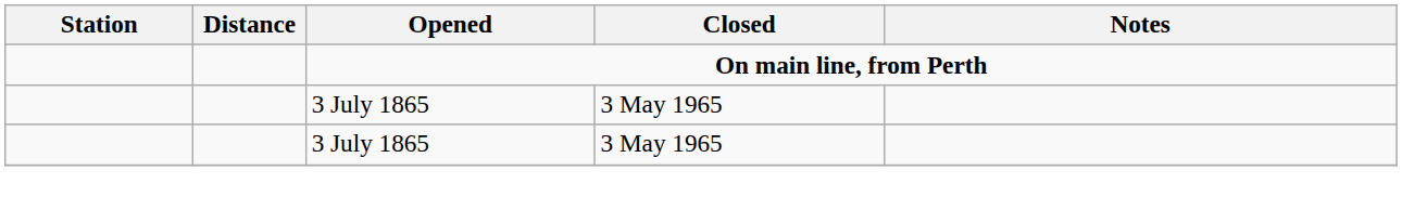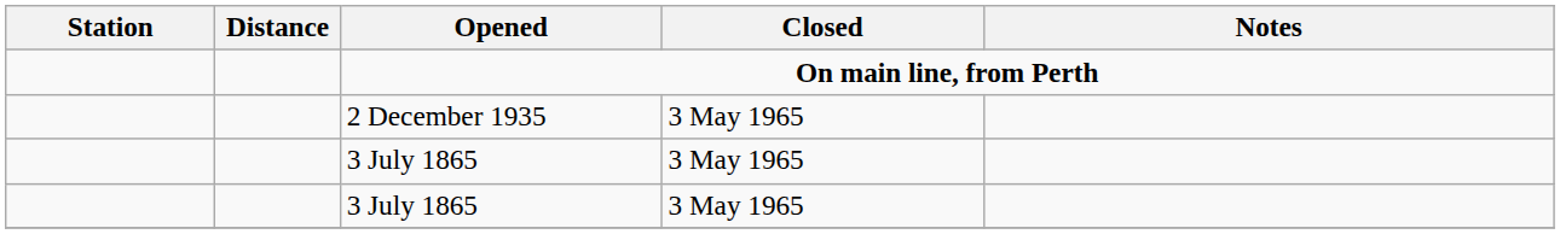+ row: 2 December 1935 | 3 May 1965
